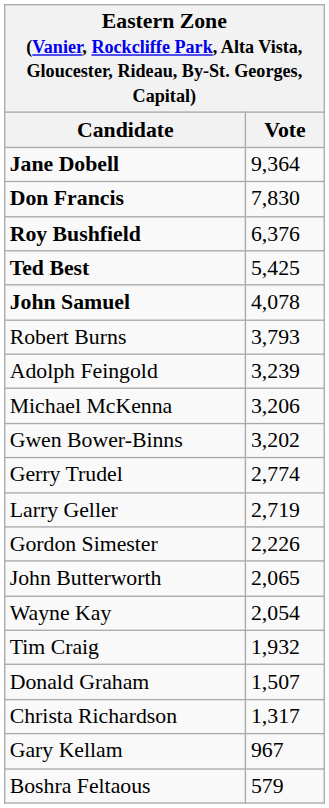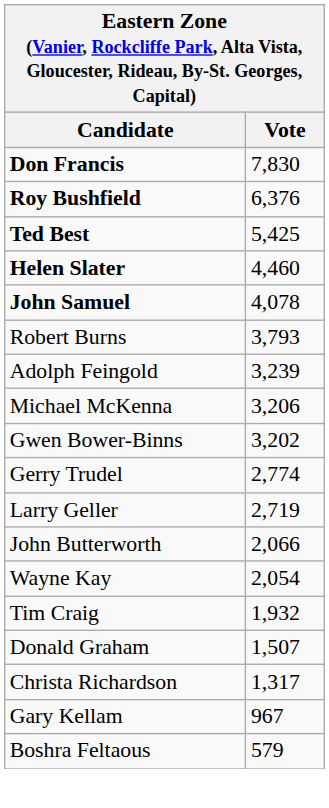- row: Jane Dobell | 9,364
+ row: Helen Slater | 4,460
- row: Gordon Simester | 2,226
John Butterworth | Vote: 2,065 -> 2,066
